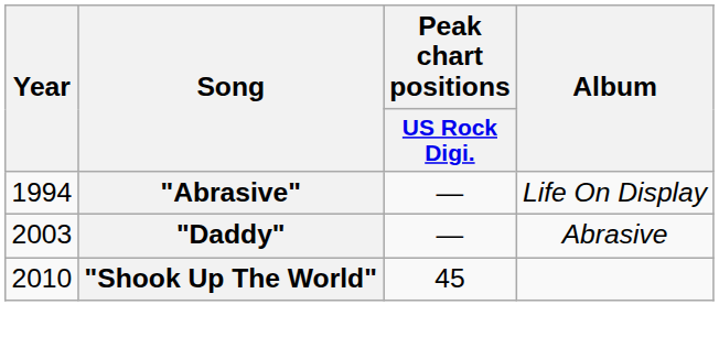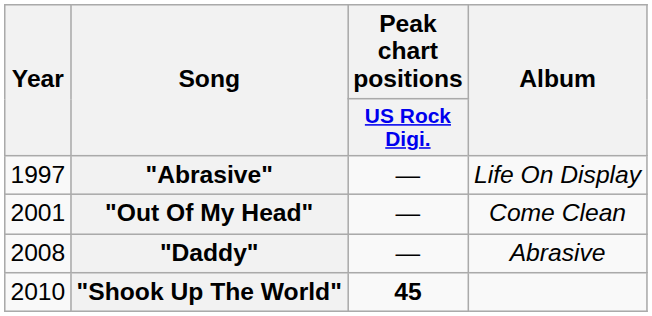"Abrasive" | Year: 1994 -> 1997
+ row: 2001 | "Out Of My Head" | — | Come Clean
"Daddy" | Year: 2003 -> 2008
"Shook Up The World" | Peak chart positions / US Rock Digi.: normal -> bold
